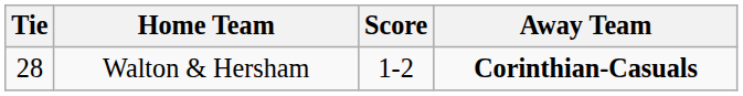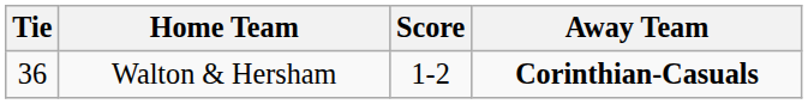Walton & Hersham | Tie: 28 -> 36
